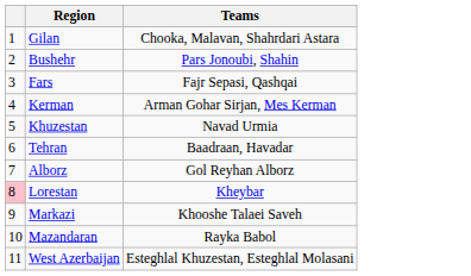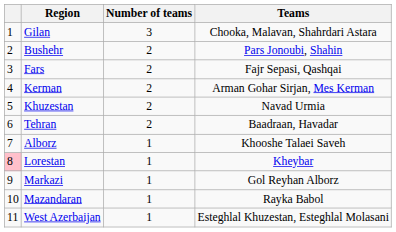+ column: Number of teams | 3 | 2 | 2 | 2 | 2 | 2 | 1 | 1 | 1 | 1 | 1
Alborz | Teams: Gol Reyhan Alborz -> Khooshe Talaei Saveh
Markazi | Teams: Khooshe Talaei Saveh -> Gol Reyhan Alborz
